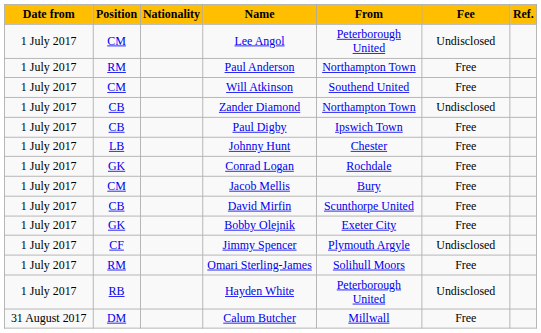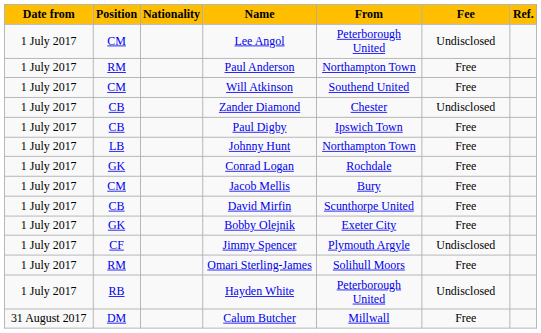Zander Diamond | From: Northampton Town -> Chester
Johnny Hunt | From: Chester -> Northampton Town
